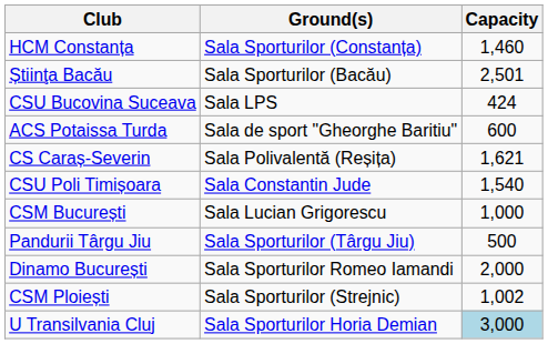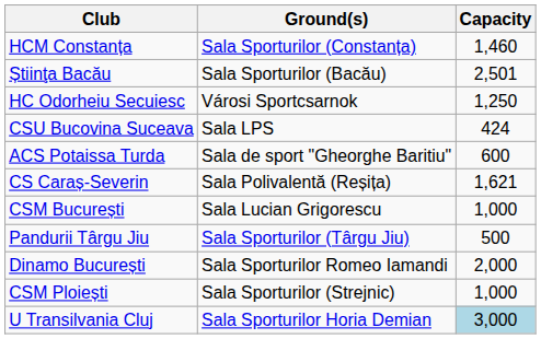+ row: HC Odorheiu Secuiesc | Városi Sportcsarnok | 1,250
- row: CSU Poli Timișoara | Sala Constantin Jude | 1,540
CSM Ploiești | Capacity: 1,002 -> 1,000
